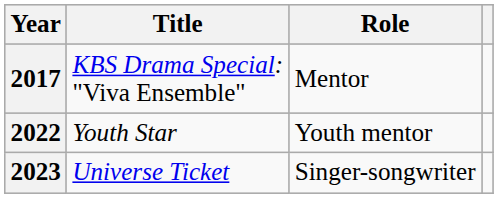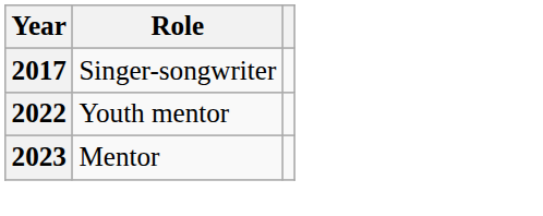- column: Title | KBS Drama Special: "Viva Ensemble" | Youth Star | Universe Ticket
2017 | Role: Mentor -> Singer-songwriter
2023 | Role: Singer-songwriter -> Mentor
